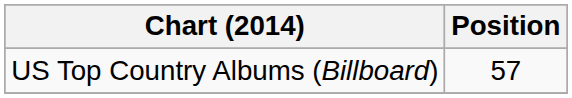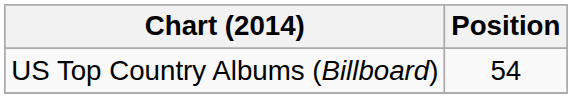US Top Country Albums (Billboard) | Position: 57 -> 54
